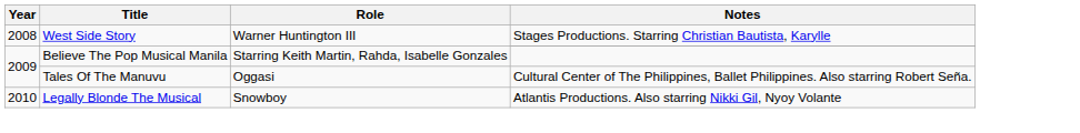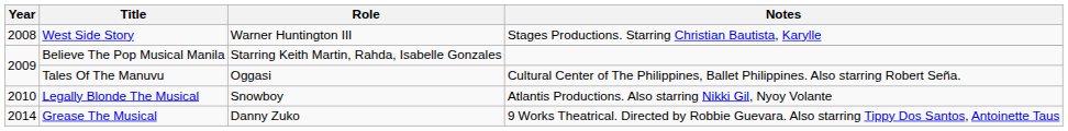+ row: 2014 | Grease The Musical | Danny Zuko | 9 Works Theatrical. Directed by Robbie Guevara. Also starring Tippy Dos Santos, Antoinette Taus
